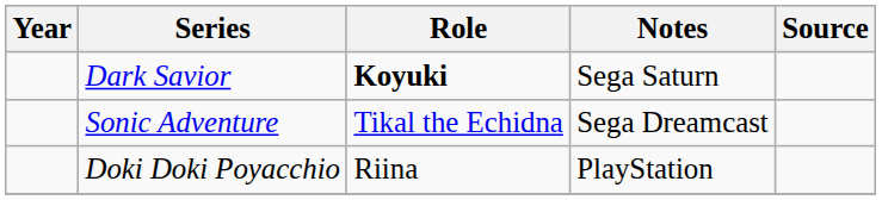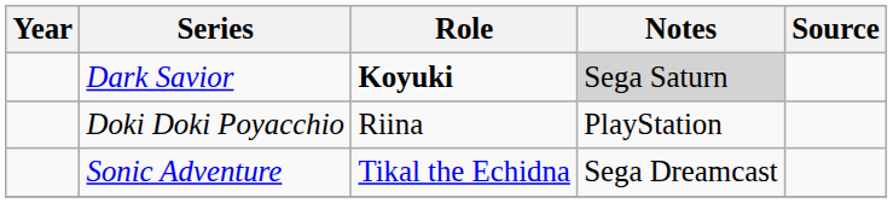Dark Savior | Notes: no background -> lightgrey background
rows swapped: Doki Doki Poyacchio <-> Sonic Adventure
